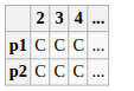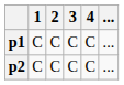+ column: 1 | C | C
